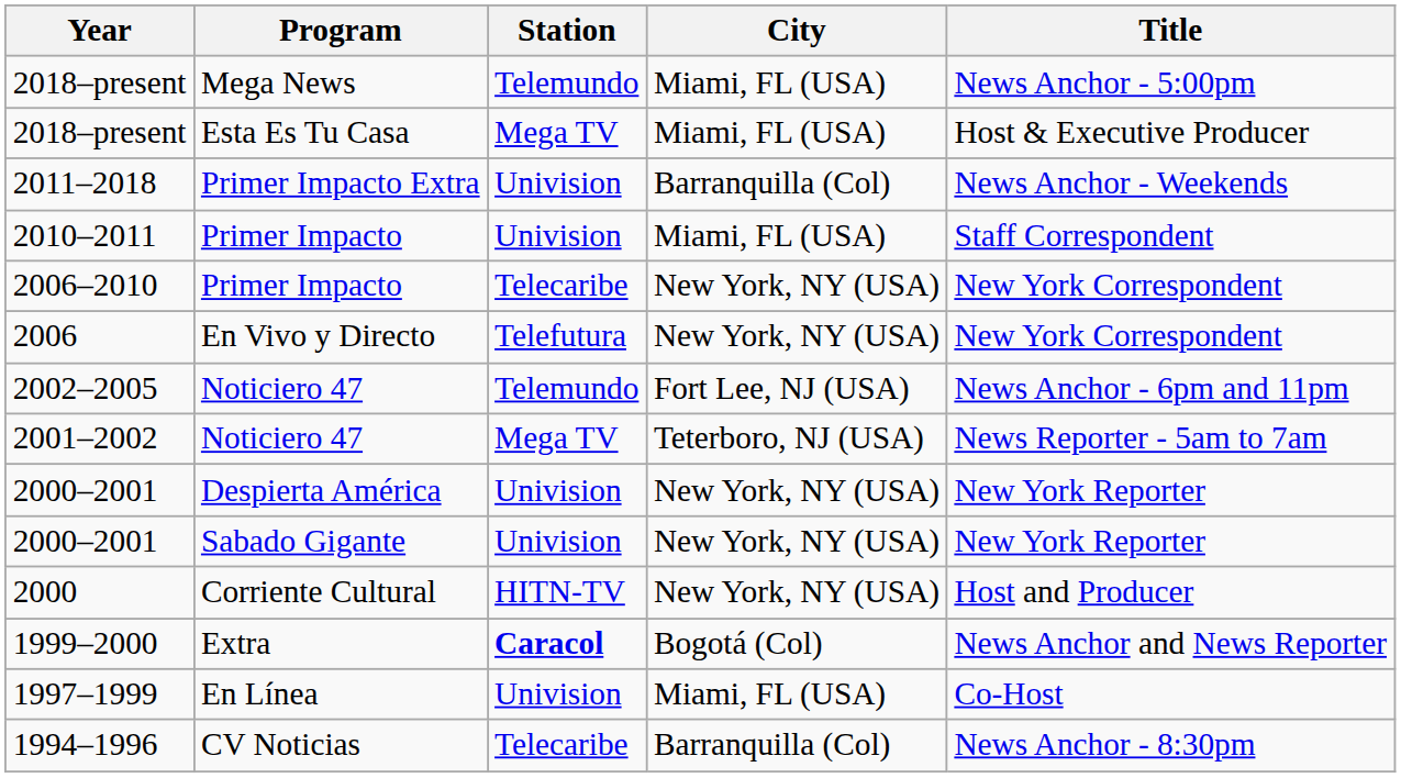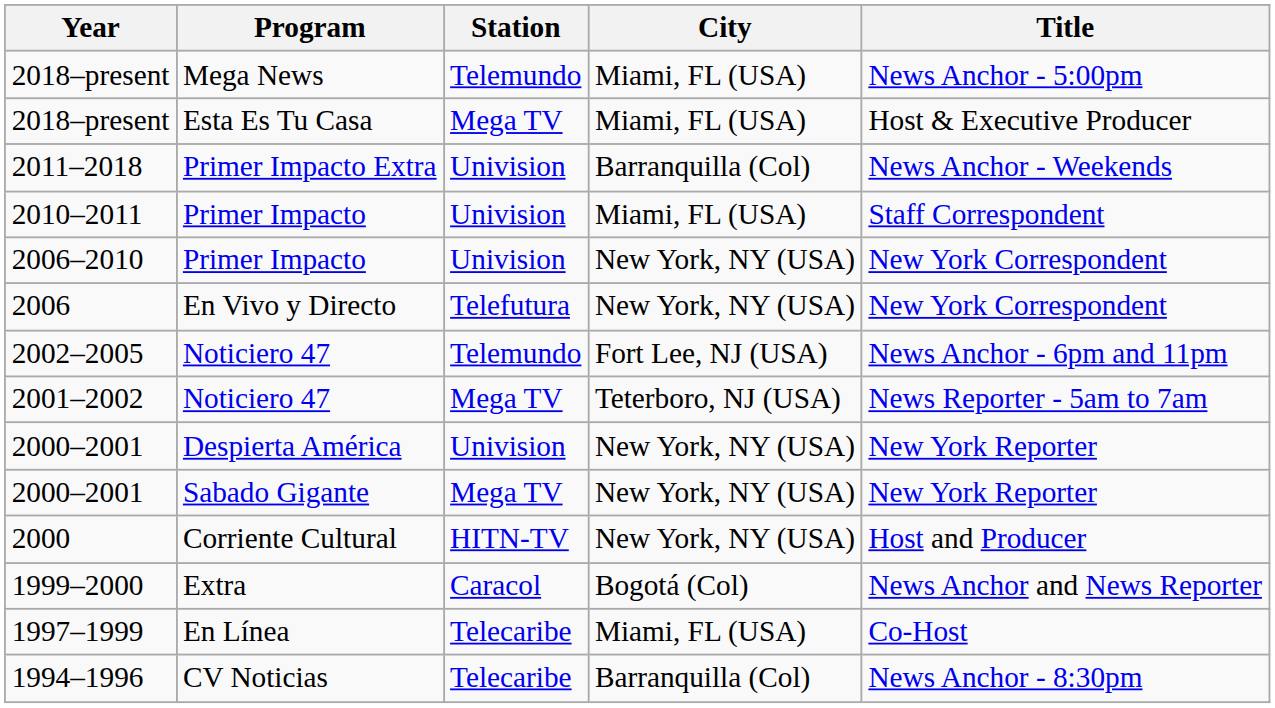2006–2010 | Station: Telecaribe -> Univision
2000–2001 / Sabado Gigante | Station: Univision -> Mega TV
1999–2000 | Station: bold -> normal
1997–1999 | Station: Univision -> Telecaribe
